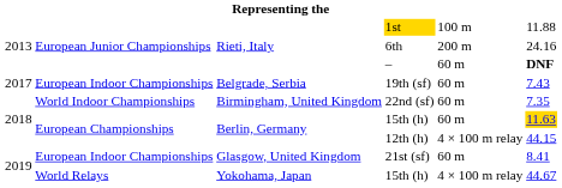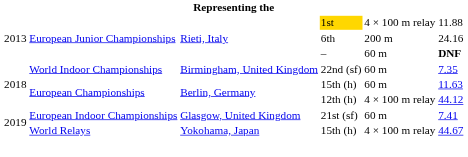1st | column 5: 100 m -> 4 × 100 m relay
- row: 2017 | European Indoor Championships | Belgrade, Serbia | 19th (sf) | 60 m | 7.43
Berlin, Germany / 15th (h) | column 6: gold background -> no background
12th (h) | column 6: 44.15 -> 44.12
21st (sf) | column 6: 8.41 -> 7.41
